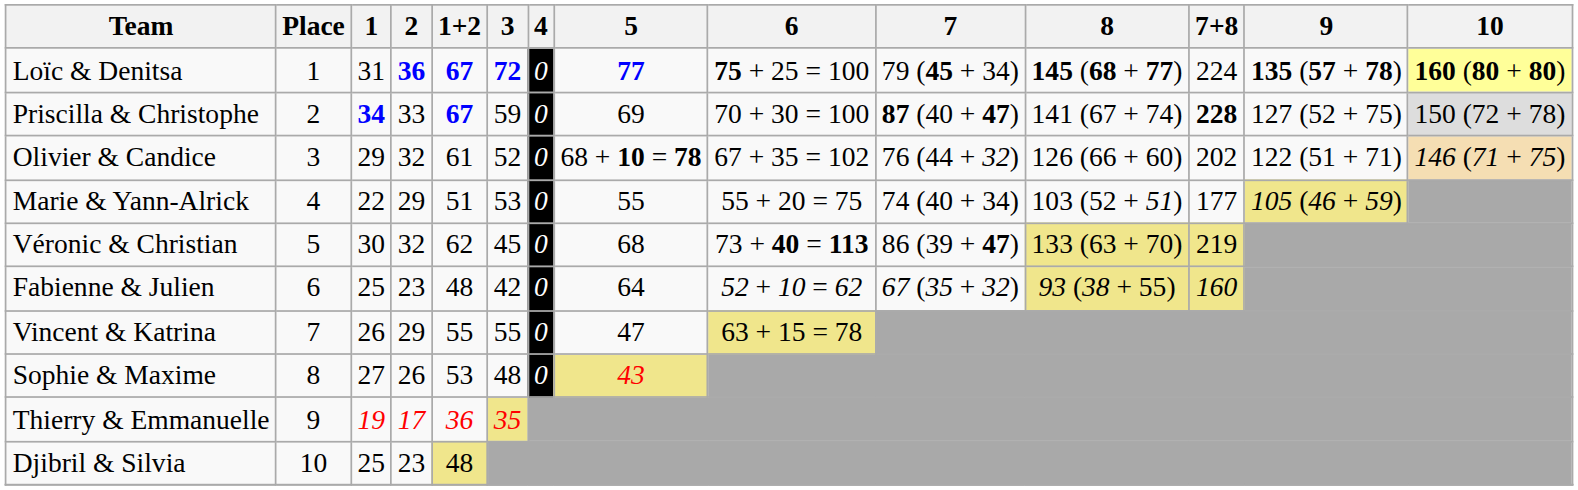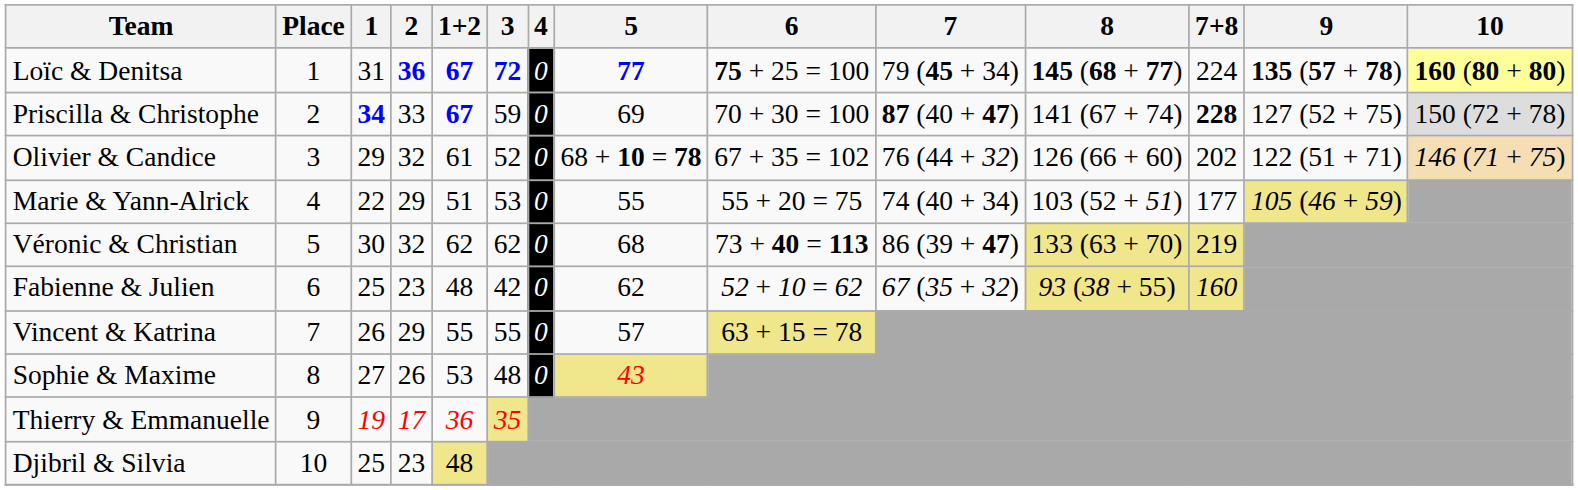Véronic & Christian | 3: 45 -> 62
Fabienne & Julien | 5: 64 -> 62
Vincent & Katrina | 5: 47 -> 57
